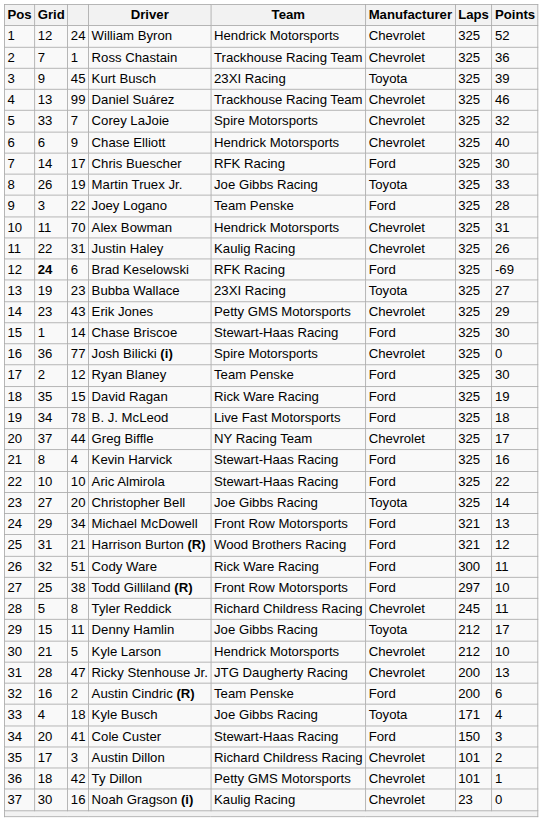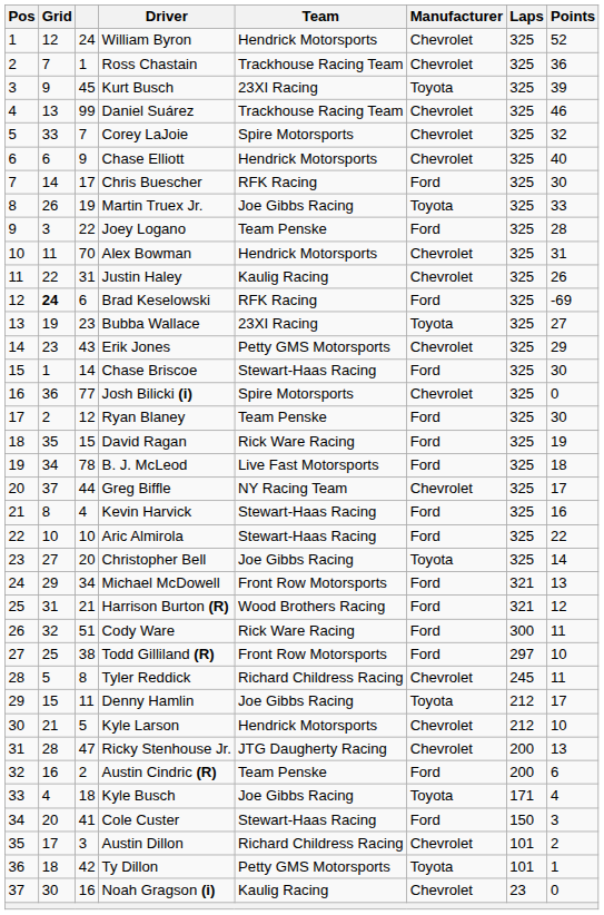Ty Dillon | Manufacturer: Chevrolet -> Toyota
